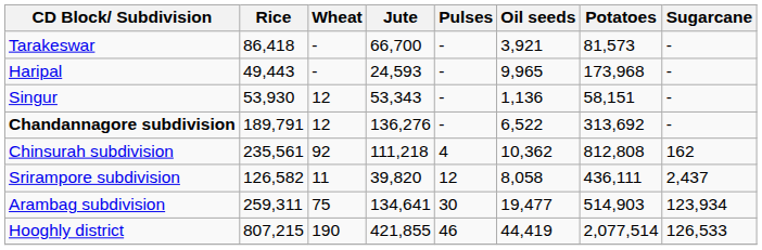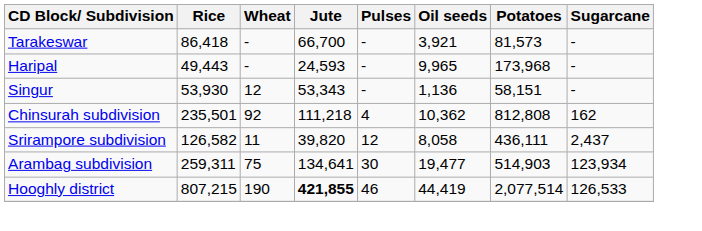- row: Chandannagore subdivision | 189,791 | 12 | 136,276 | - | 6,522 | 313,692 | -
Chinsurah subdivision | Rice: 235,561 -> 235,501
Hooghly district | Jute: normal -> bold
